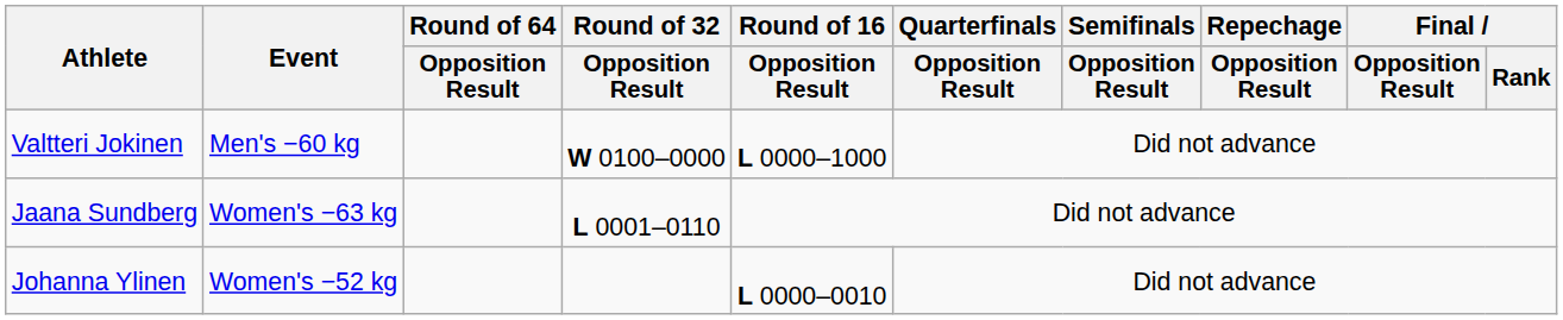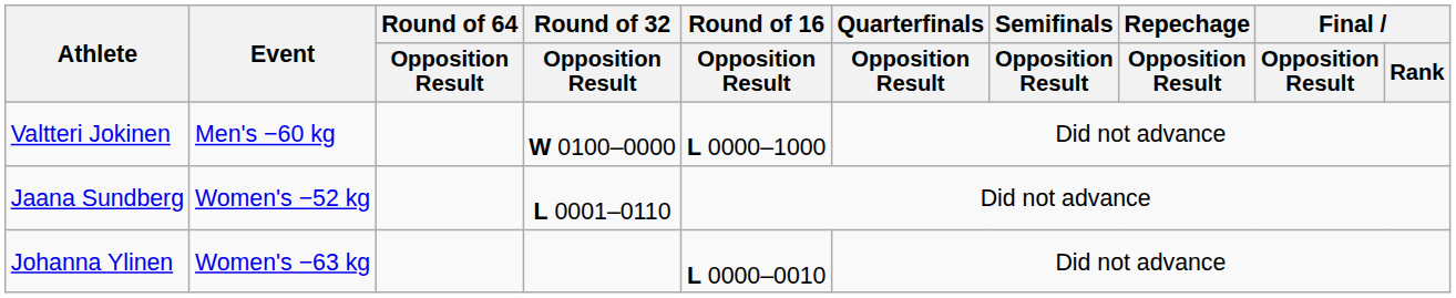Jaana Sundberg | Event: Women's −63 kg -> Women's −52 kg
Johanna Ylinen | Event: Women's −52 kg -> Women's −63 kg
